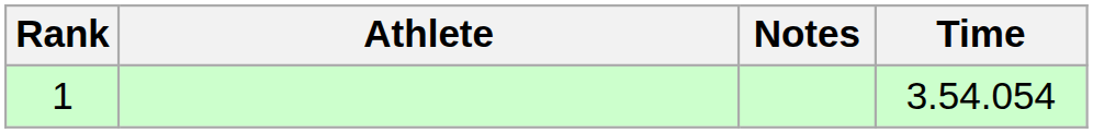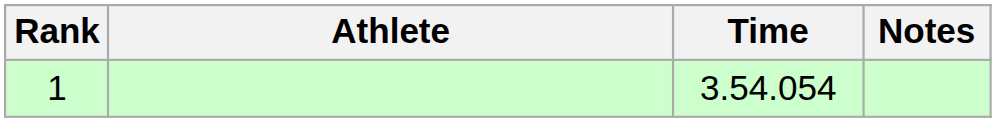columns swapped: Time <-> Notes
